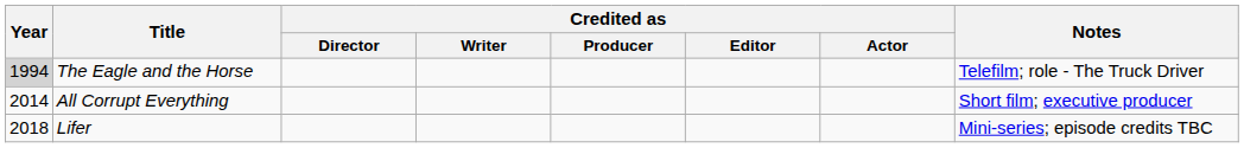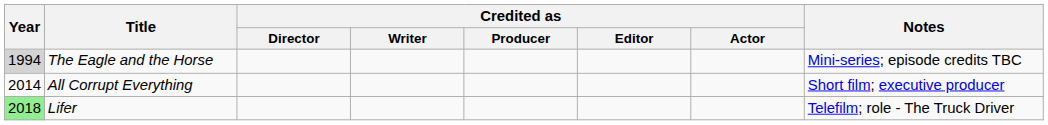The Eagle and the Horse | Notes: Telefilm; role - The Truck Driver -> Mini-series; episode credits TBC
Lifer | Year: no background -> lightgreen background
Lifer | Notes: Mini-series; episode credits TBC -> Telefilm; role - The Truck Driver
